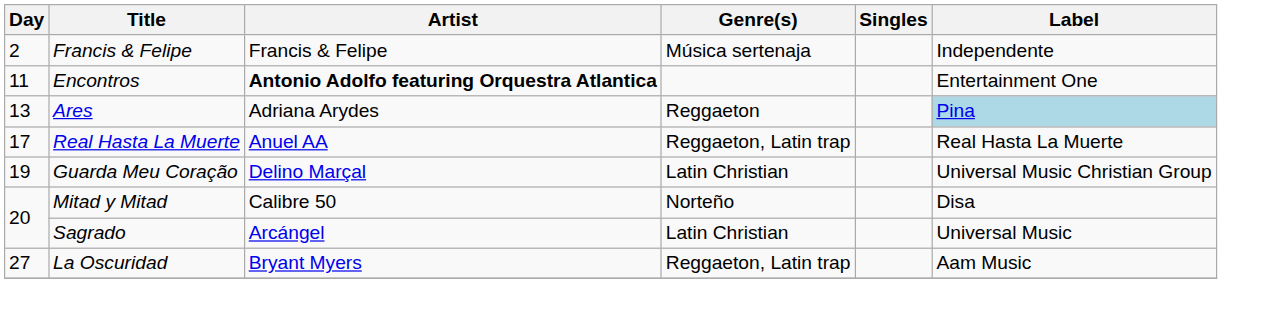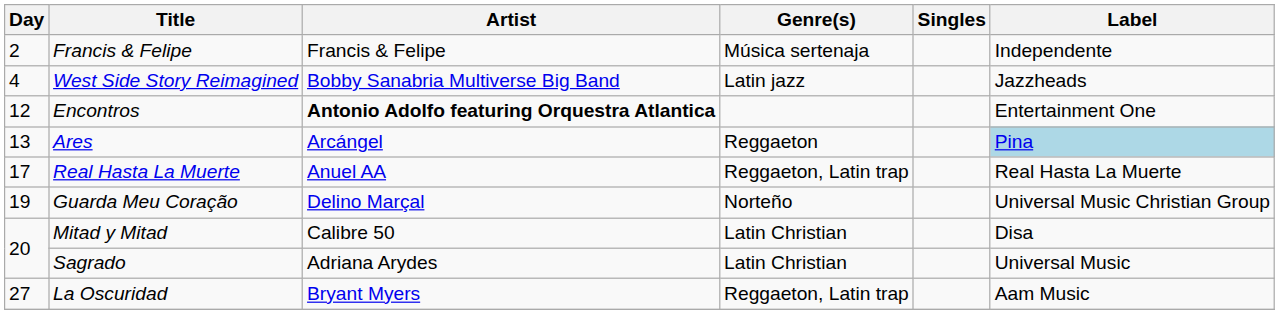+ row: 4 | West Side Story Reimagined | Bobby Sanabria Multiverse Big Band | Latin jazz | Jazzheads
Encontros | Day: 11 -> 12
Ares | Artist: Adriana Arydes -> Arcángel
Guarda Meu Coração | Genre(s): Latin Christian -> Norteño
Mitad y Mitad | Genre(s): Norteño -> Latin Christian
Sagrado | Artist: Arcángel -> Adriana Arydes
